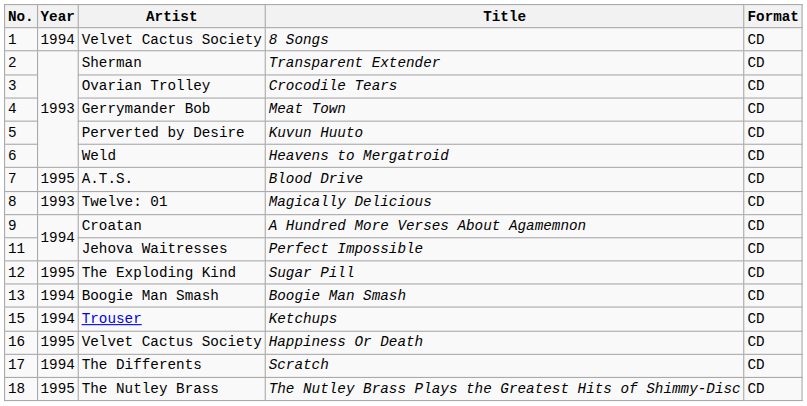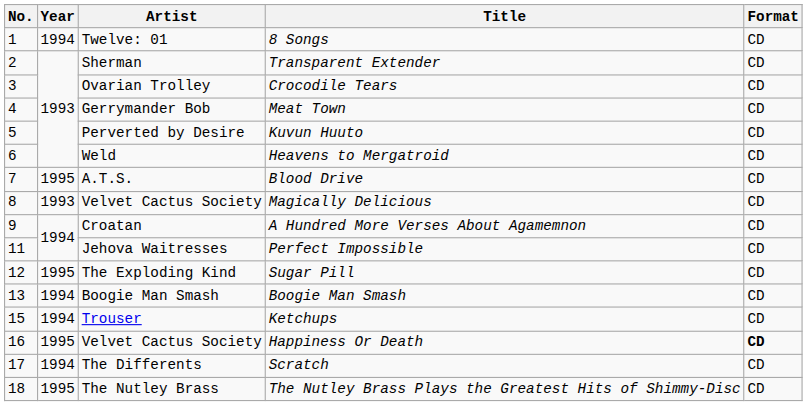8 Songs | Artist: Velvet Cactus Society -> Twelve: 01
Magically Delicious | Artist: Twelve: 01 -> Velvet Cactus Society
Happiness Or Death | Format: normal -> bold
